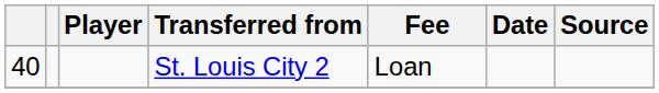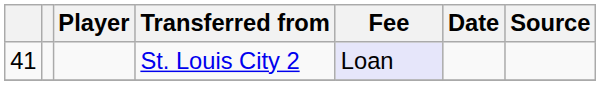St. Louis City 2 | column 1: 40 -> 41
St. Louis City 2 | Fee: no background -> lavender background
